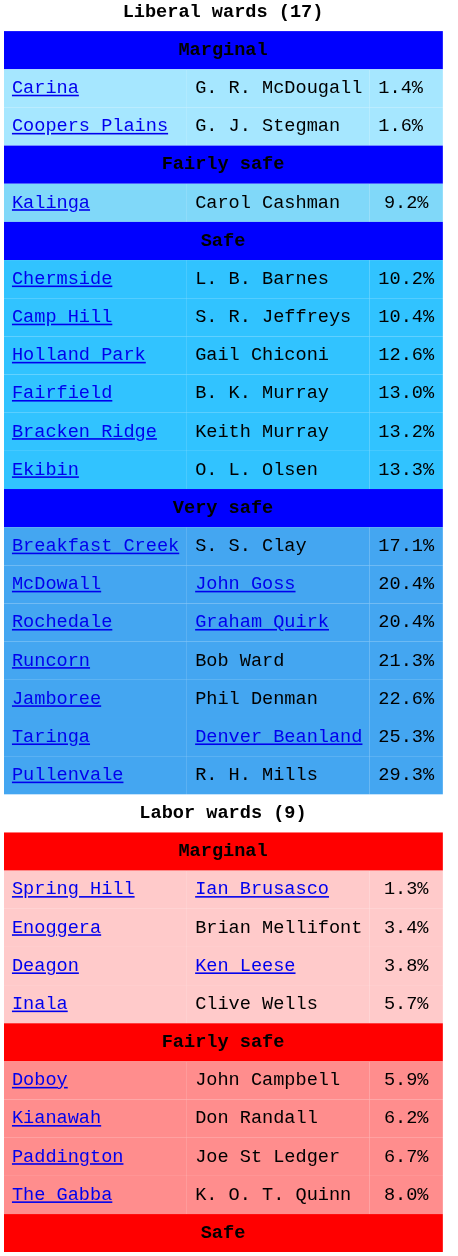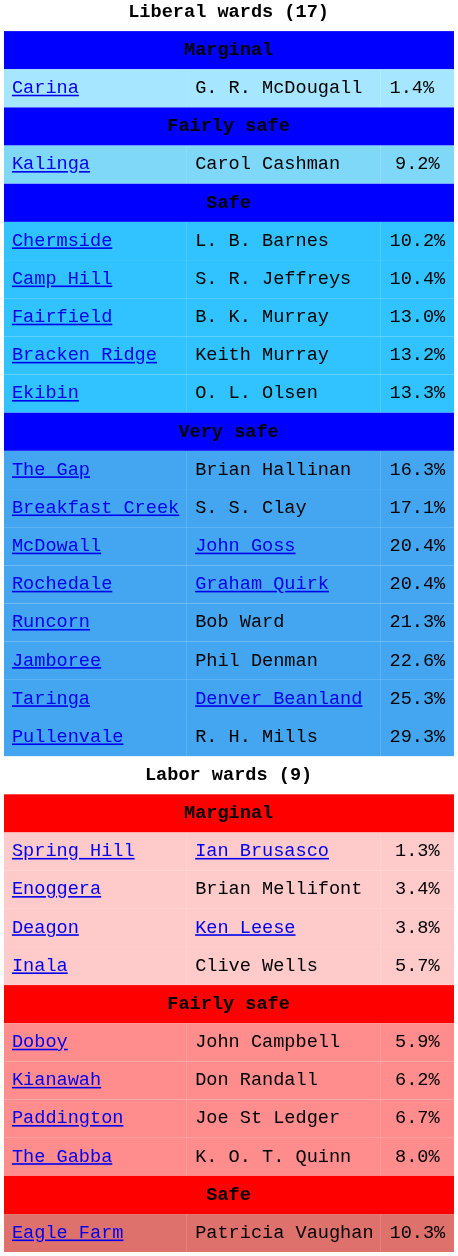- row: Coopers Plains | G. J. Stegman | 1.6%
- row: Holland Park | Gail Chiconi | 12.6%
+ row: The Gap | Brian Hallinan | 16.3%
+ row: Eagle Farm | Patricia Vaughan | 10.3%
